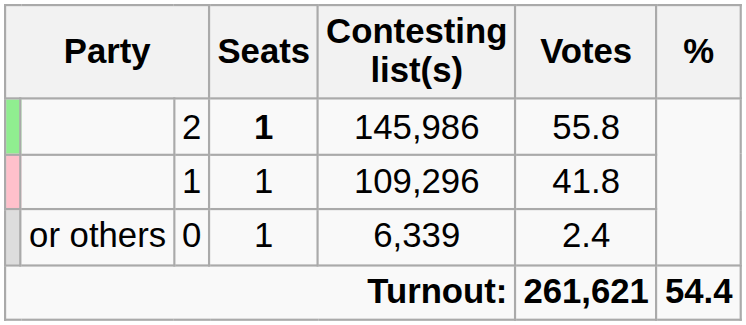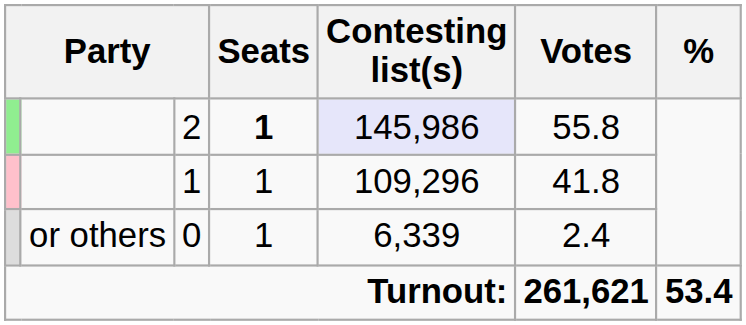2 | Contesting list(s): no background -> lavender background
Turnout: | %: 54.4 -> 53.4
